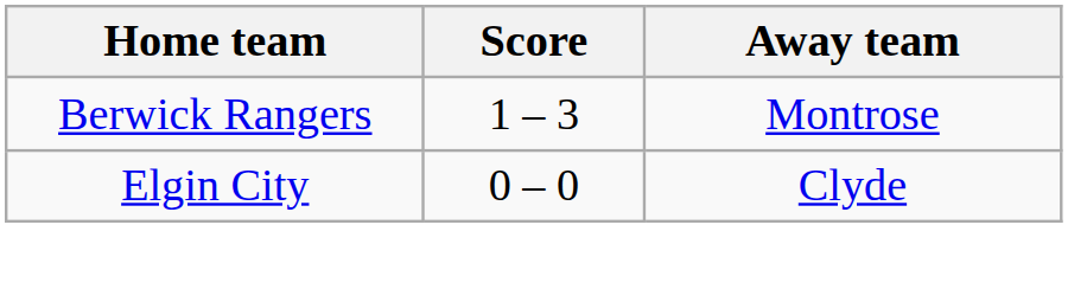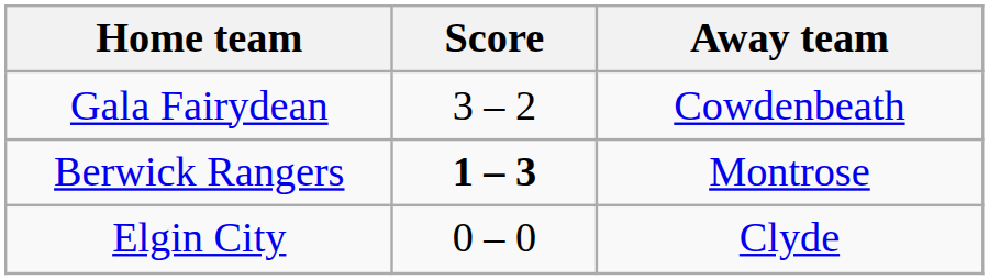+ row: Gala Fairydean | 3 – 2 | Cowdenbeath
Berwick Rangers | Score: normal -> bold
